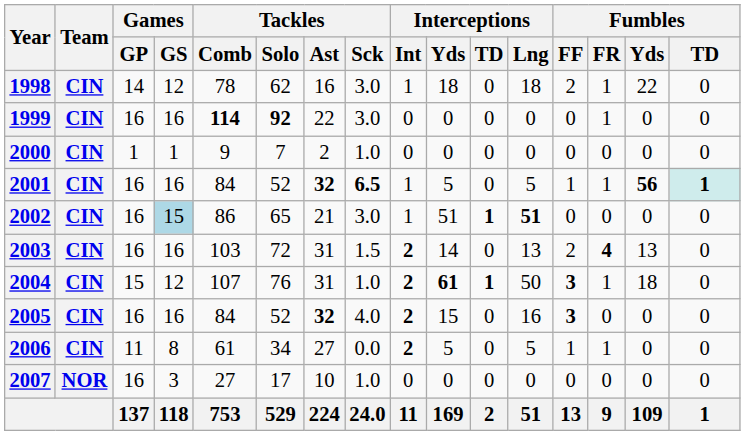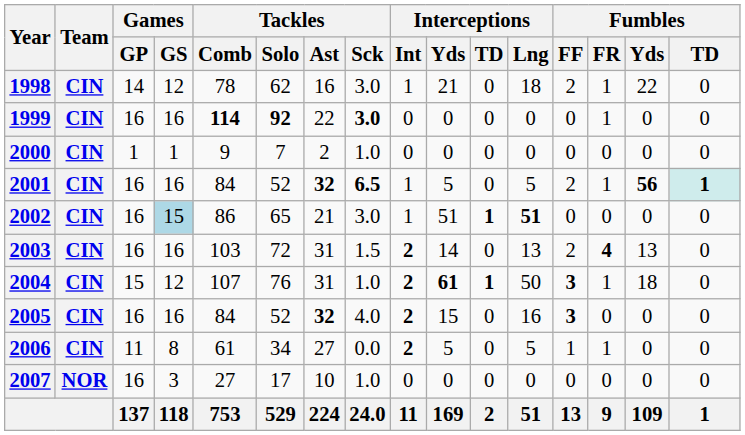1998 | Interceptions / Yds: 18 -> 21
1999 | Tackles / Sck: normal -> bold
2001 | Fumbles / FF: 1 -> 2
